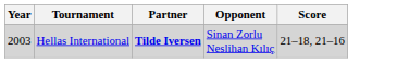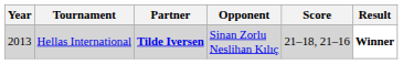+ column: Result | Winner
Hellas International | Year: 2003 -> 2013
